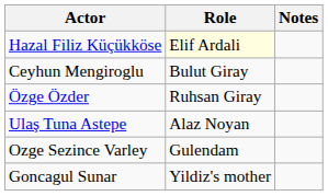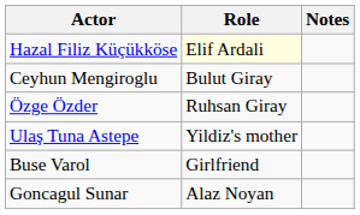Ulaş Tuna Astepe | Role: Alaz Noyan -> Yildiz's mother
- row: Ozge Sezince Varley | Gulendam
+ row: Buse Varol | Girlfriend
Goncagul Sunar | Role: Yildiz's mother -> Alaz Noyan
